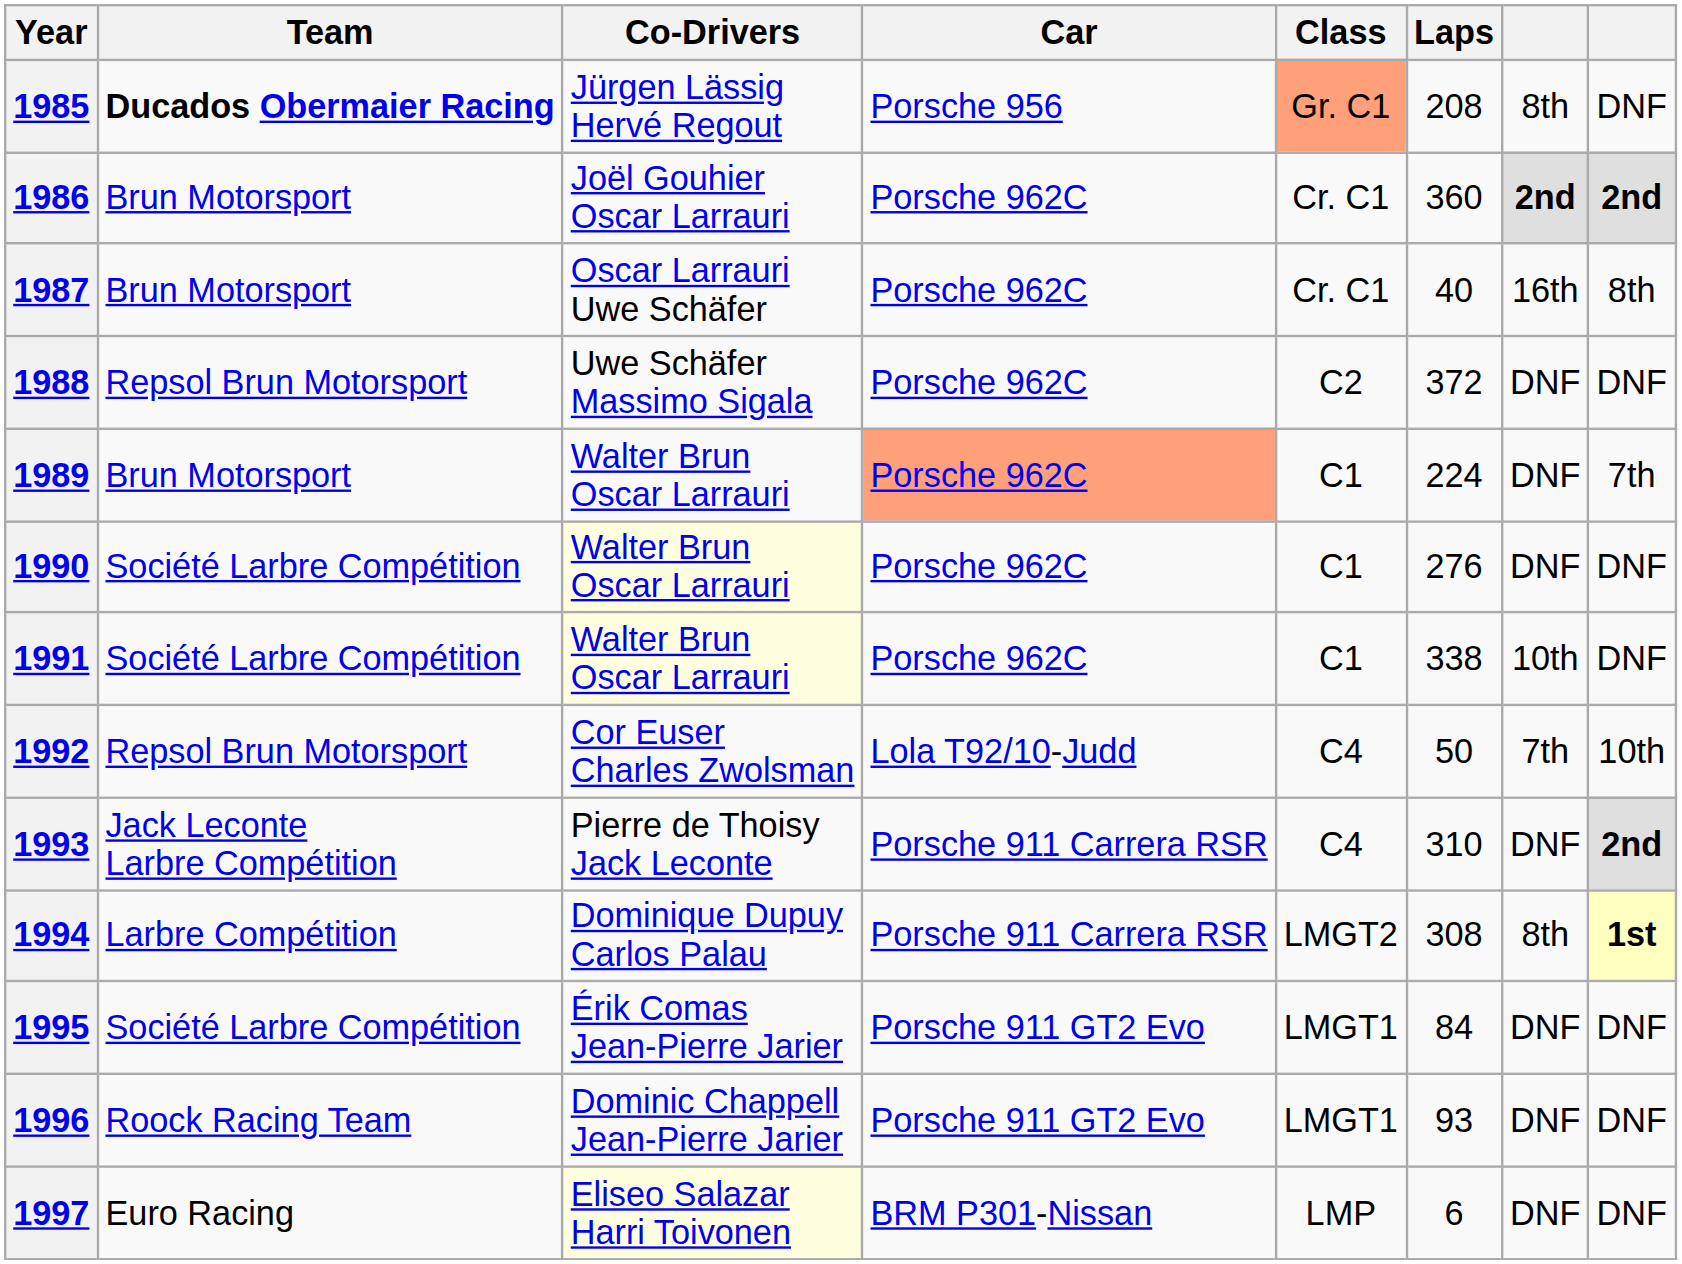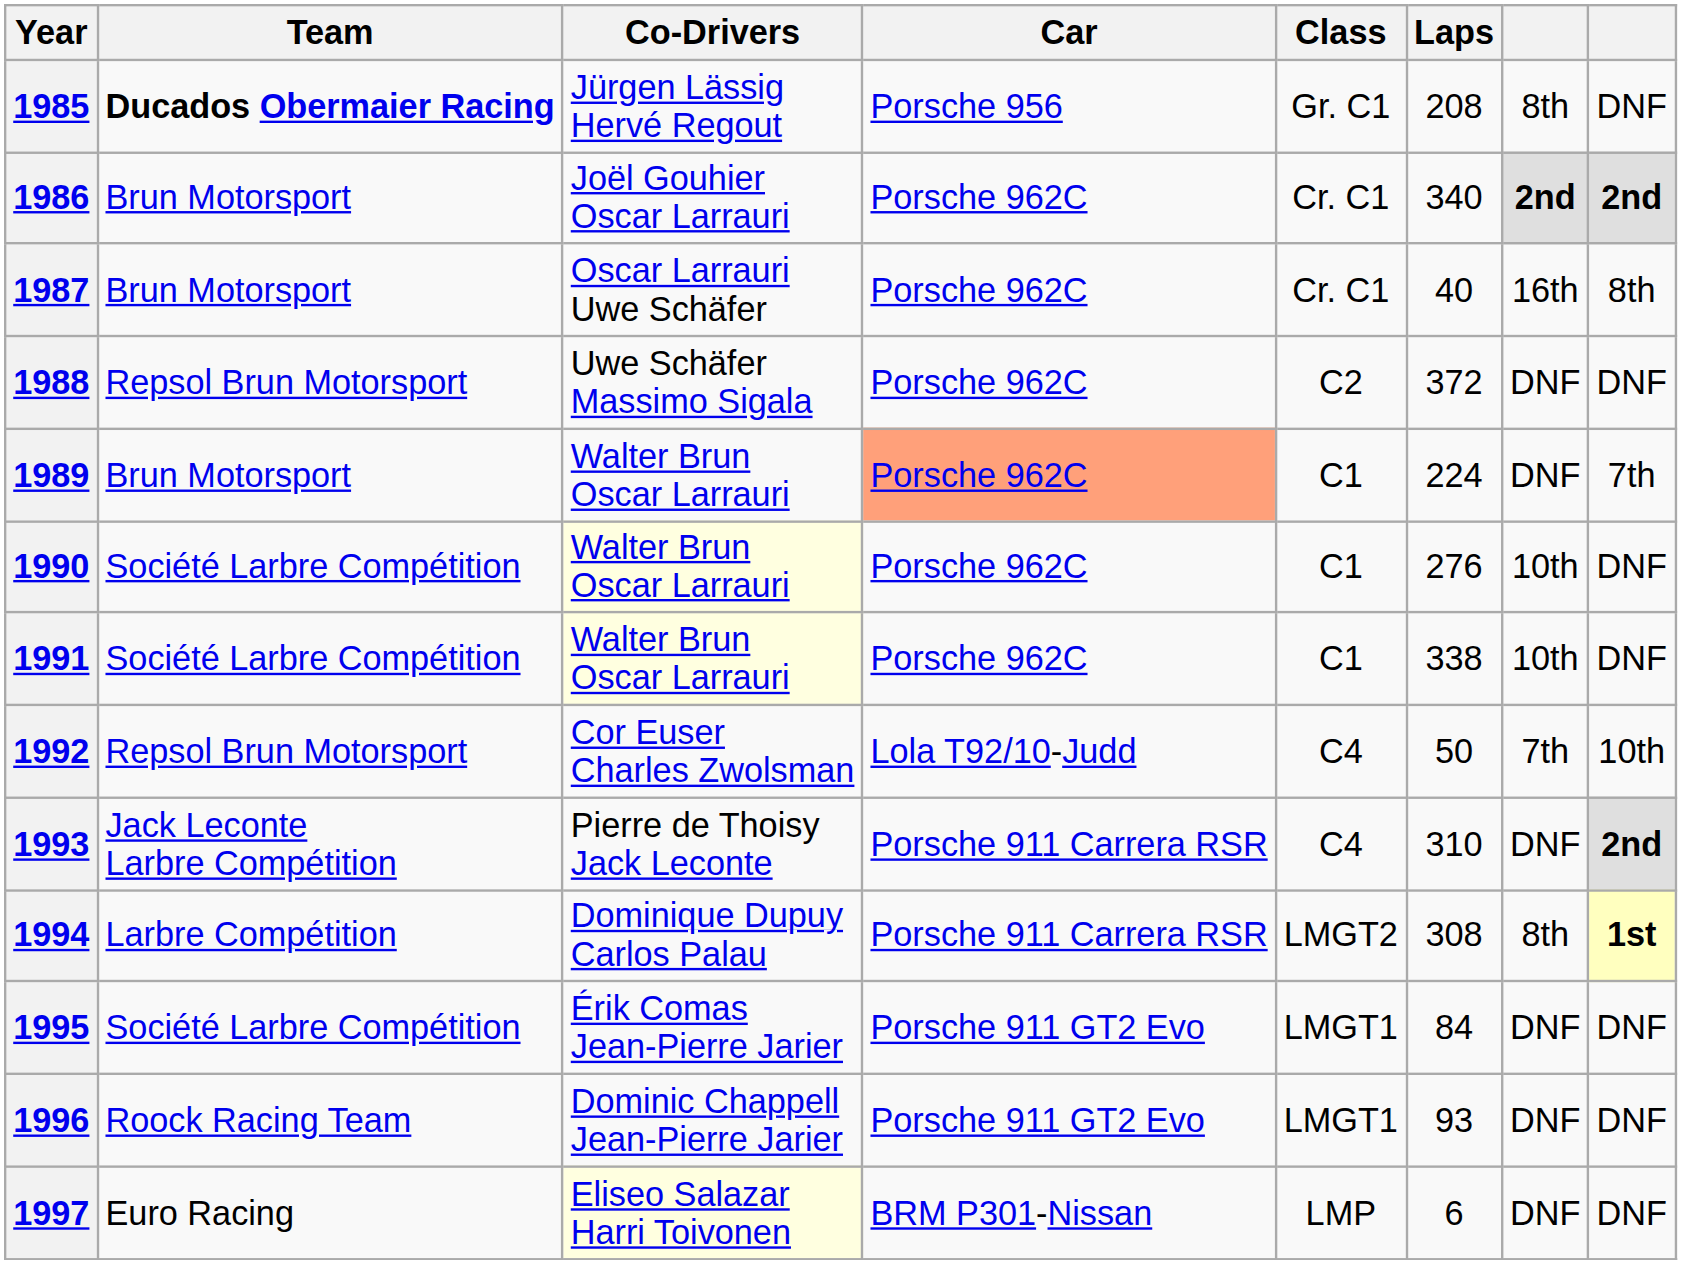1985 | Class: lightsalmon background -> no background
1986 | Laps: 360 -> 340
1990 | column 7: DNF -> 10th
